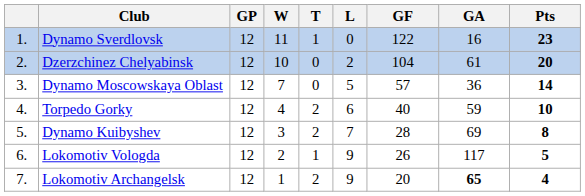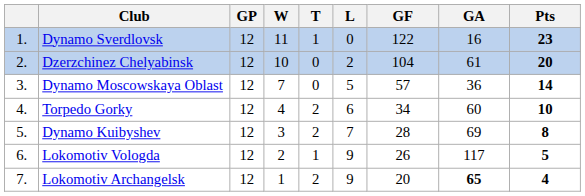Torpedo Gorky | GF: 40 -> 34
Torpedo Gorky | GA: 59 -> 60
